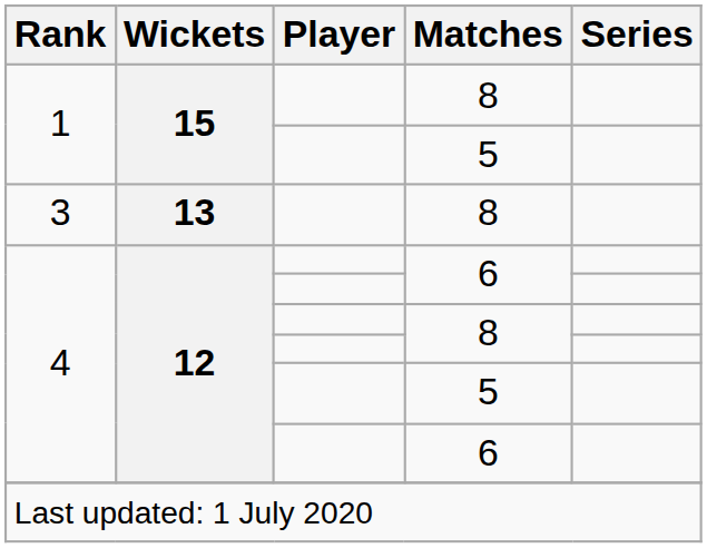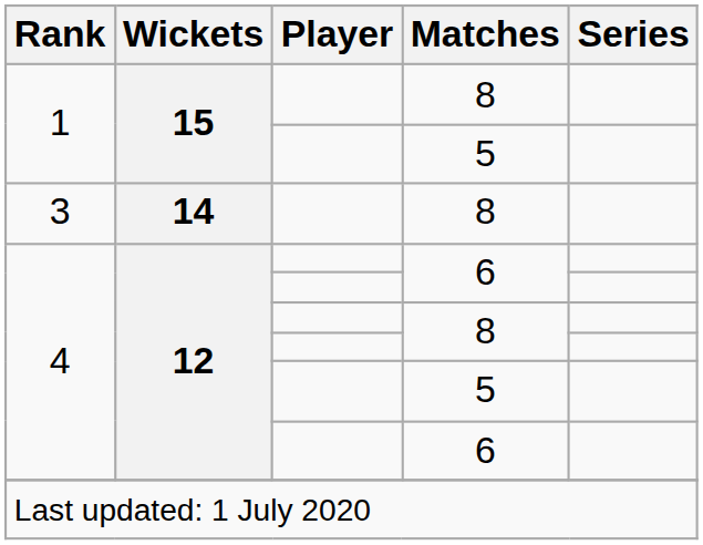3 | Wickets: 13 -> 14
